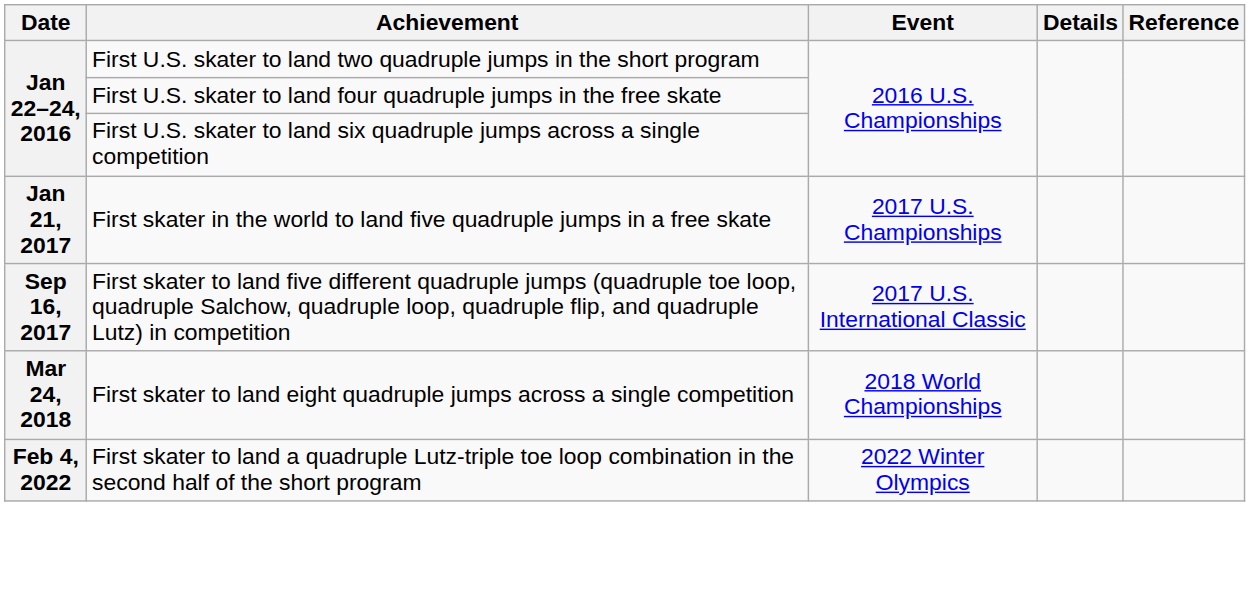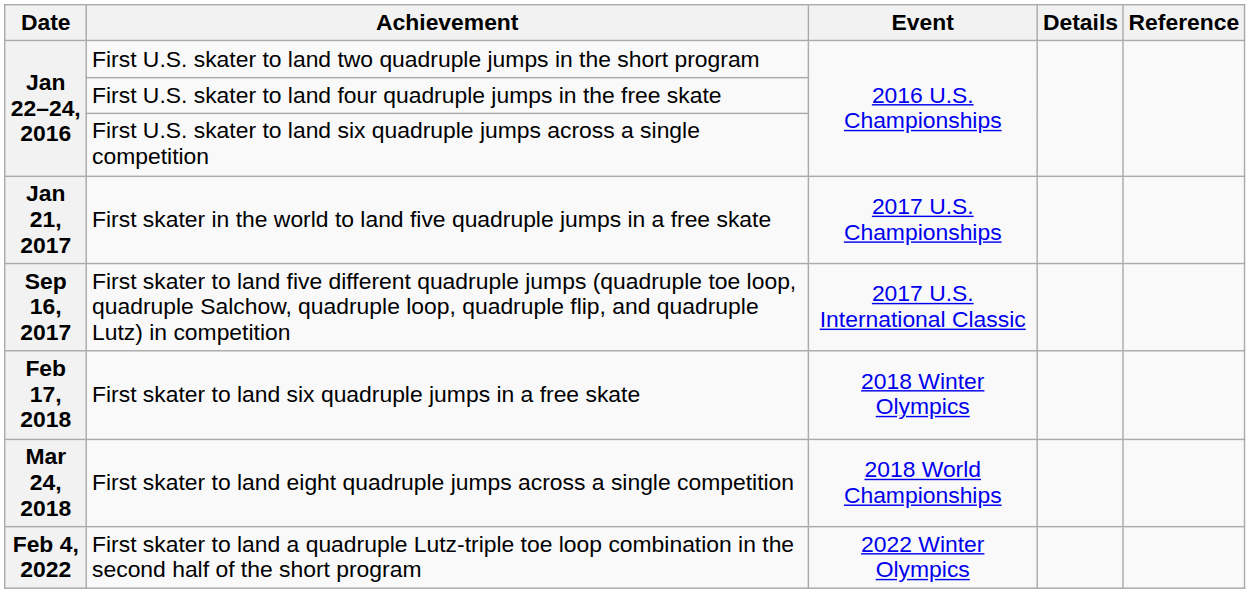+ row: Feb 17, 2018 | First skater to land six quadruple jumps in a free skate | 2018 Winter Olympics
